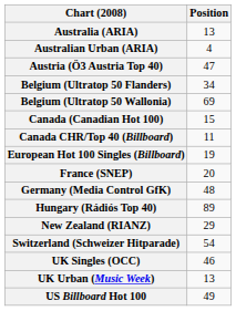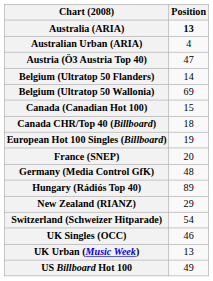Australia (ARIA) | Position: normal -> bold
Belgium (Ultratop 50 Flanders) | Position: 34 -> 14
Canada CHR/Top 40 (Billboard) | Position: 11 -> 18
